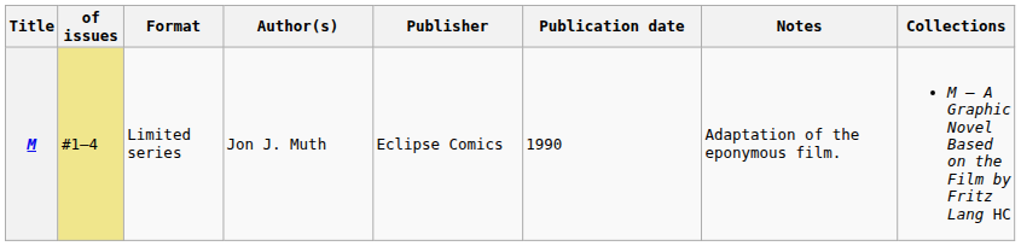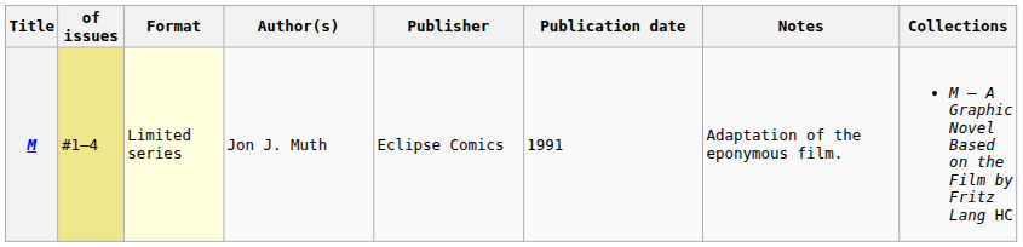M | Format: no background -> lightyellow background
M | Publication date: 1990 -> 1991
